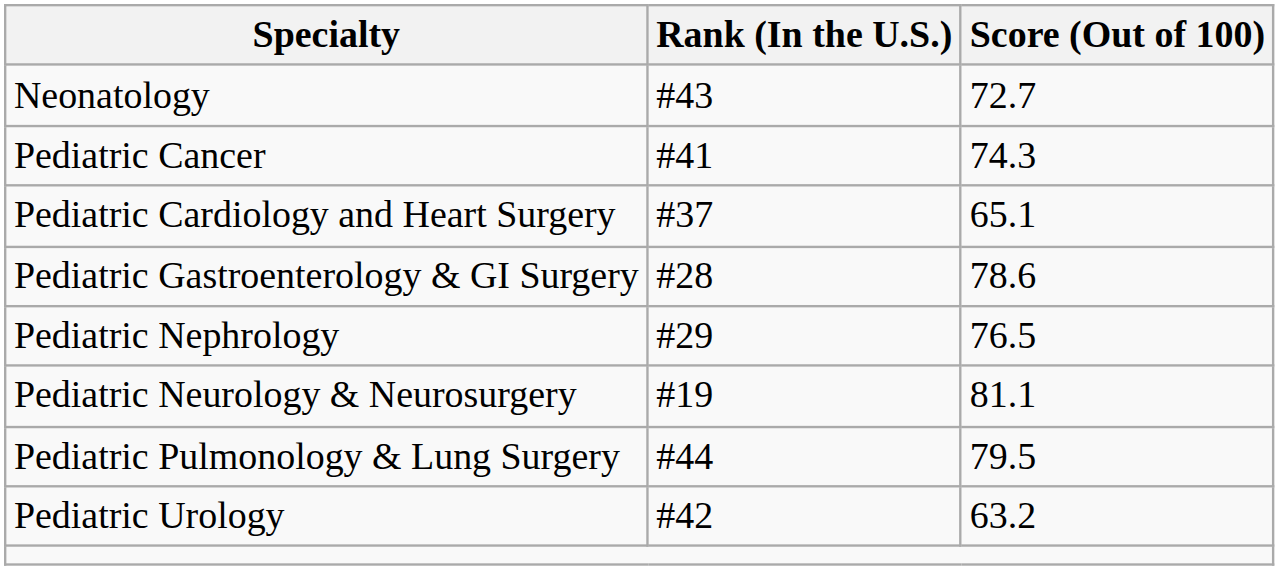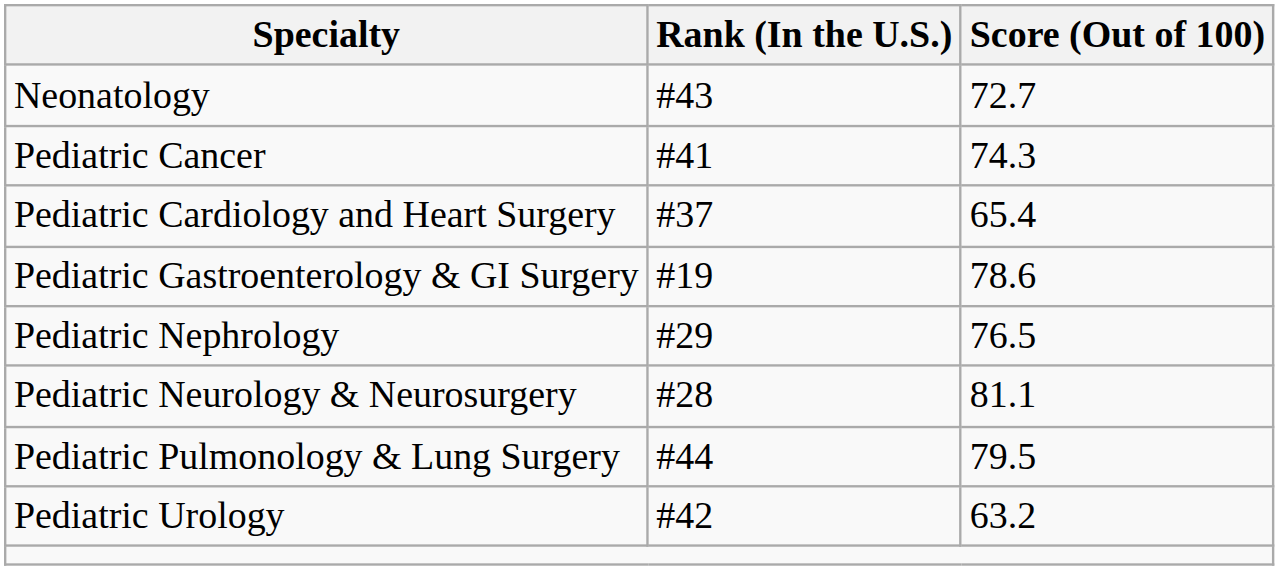Pediatric Cardiology and Heart Surgery | Score (Out of 100): 65.1 -> 65.4
Pediatric Gastroenterology & GI Surgery | Rank (In the U.S.): #28 -> #19
Pediatric Neurology & Neurosurgery | Rank (In the U.S.): #19 -> #28
